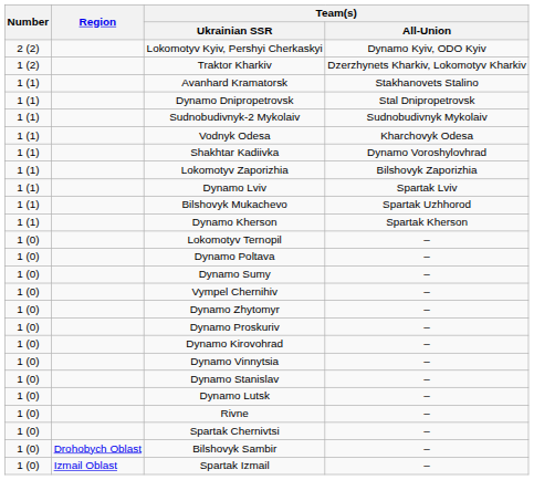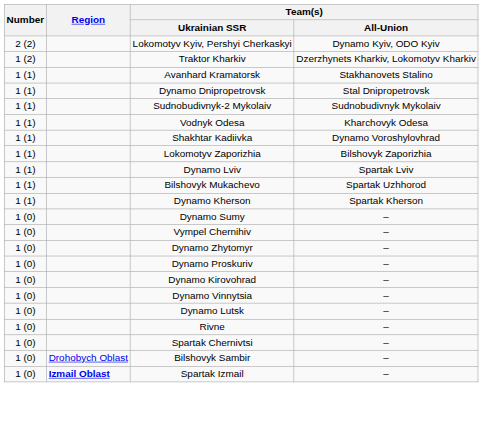- row: 1 (0) | Lokomotyv Ternopil | –
- row: 1 (0) | Dynamo Poltava | –
- row: 1 (0) | Dynamo Stanislav | –
Spartak Izmail | Region: normal -> bold
